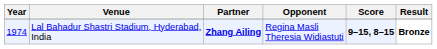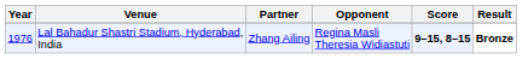Lal Bahadur Shastri Stadium, Hyderabad, India | Year: 1974 -> 1976
Lal Bahadur Shastri Stadium, Hyderabad, India | Partner: bold -> normal
